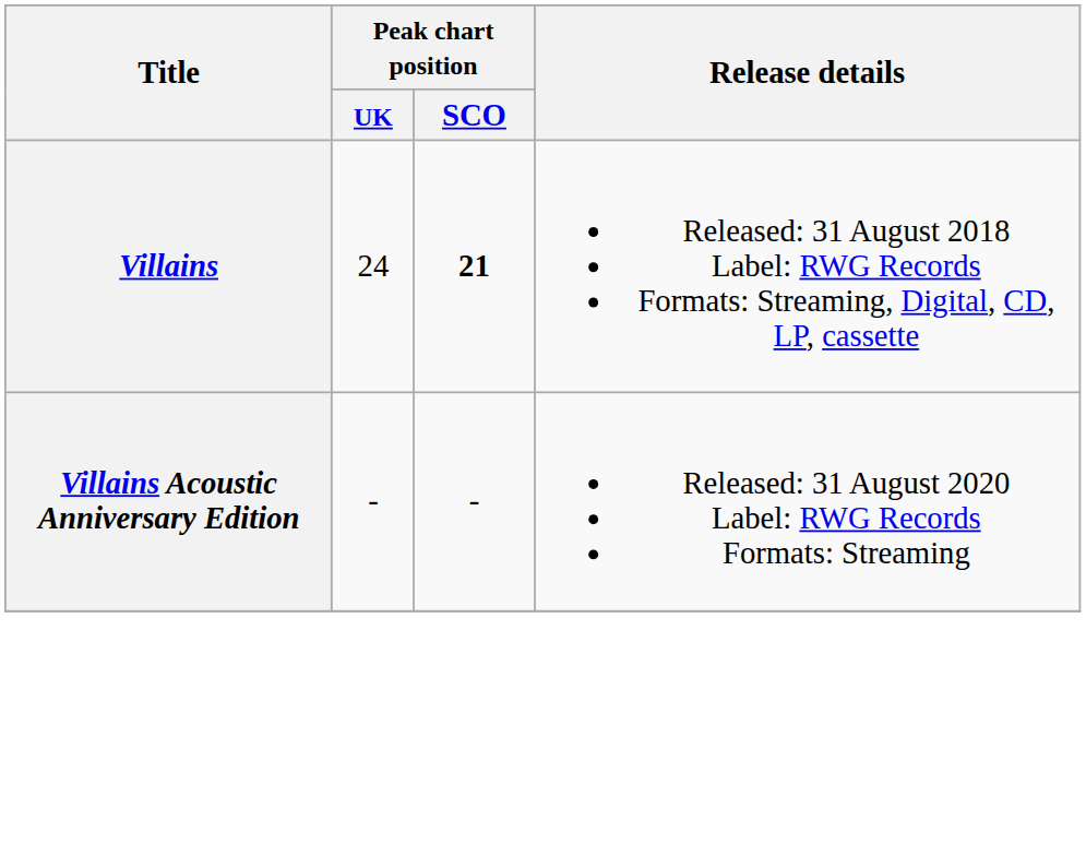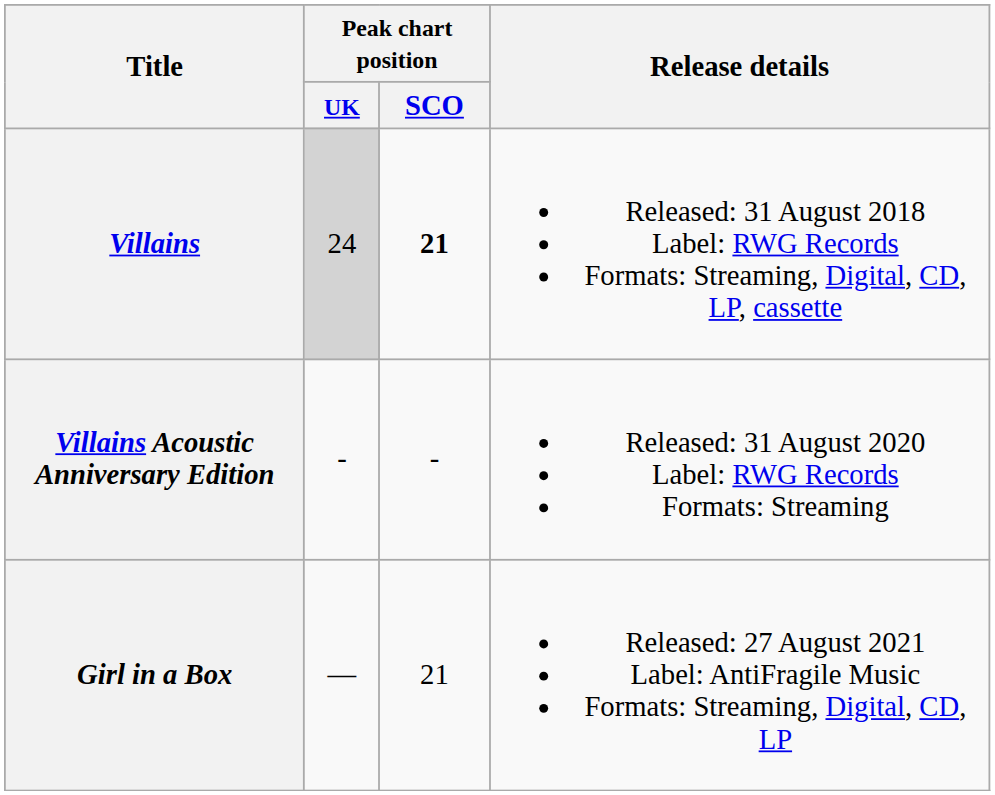Villains | Peak chart position / UK: no background -> lightgrey background
+ row: Girl in a Box | — | 21 | Released: 27 August 2021 Label: AntiFragile Music Formats: Streaming, Digital, CD, LP
